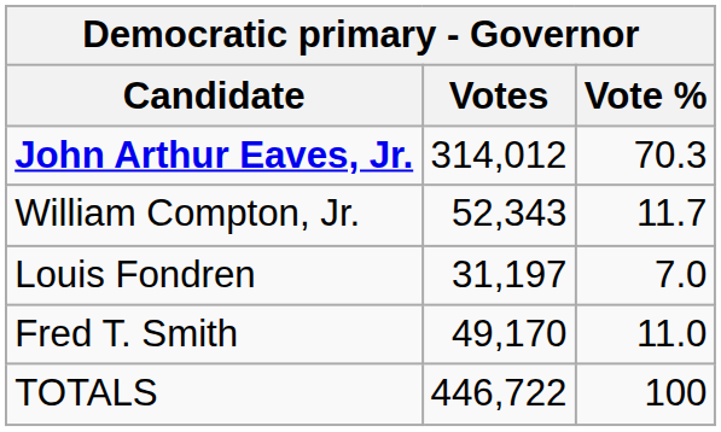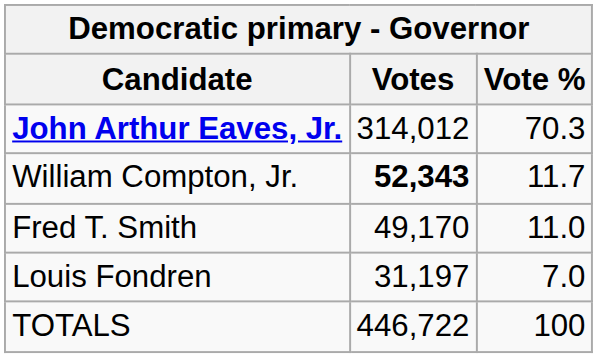William Compton, Jr. | Votes: normal -> bold
rows swapped: Fred T. Smith <-> Louis Fondren
